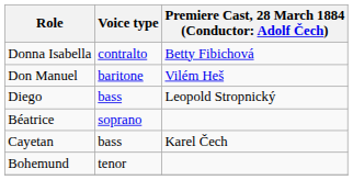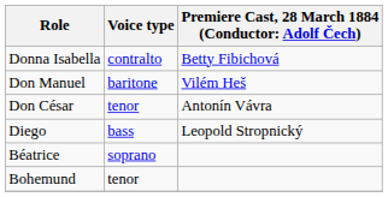+ row: Don César | tenor | Antonín Vávra
- row: Cayetan | bass | Karel Čech
